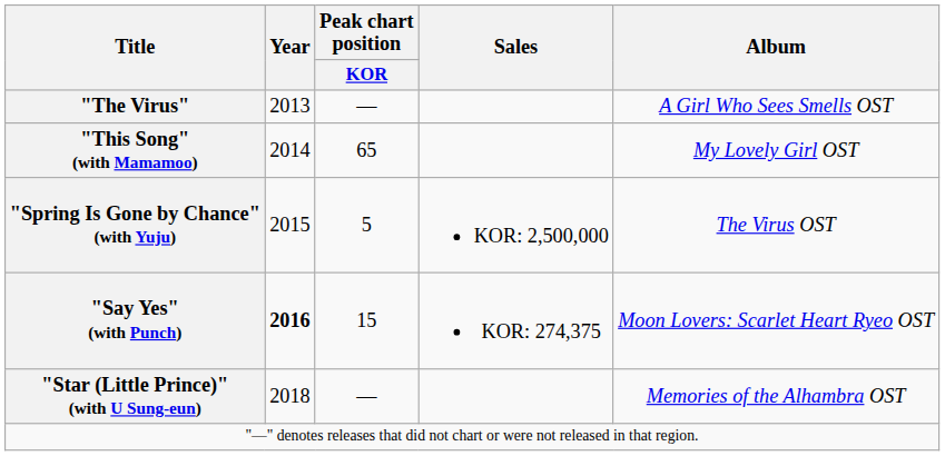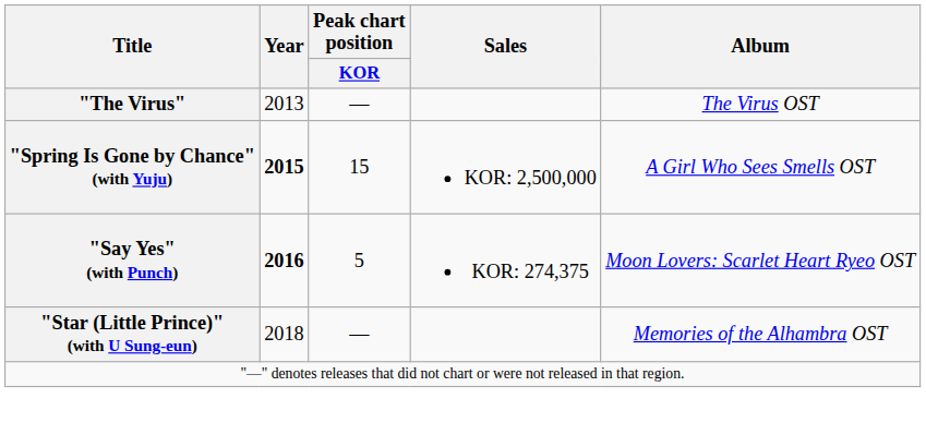"The Virus" | Album: A Girl Who Sees Smells OST -> The Virus OST
- row: "This Song" (with Mamamoo) | 2014 | 65 | My Lovely Girl OST
"Spring Is Gone by Chance" (with Yuju) | Year: normal -> bold
"Spring Is Gone by Chance" (with Yuju) | Peak chart position / KOR: 5 -> 15
"Spring Is Gone by Chance" (with Yuju) | Album: The Virus OST -> A Girl Who Sees Smells OST
"Say Yes" (with Punch) | Peak chart position / KOR: 15 -> 5
